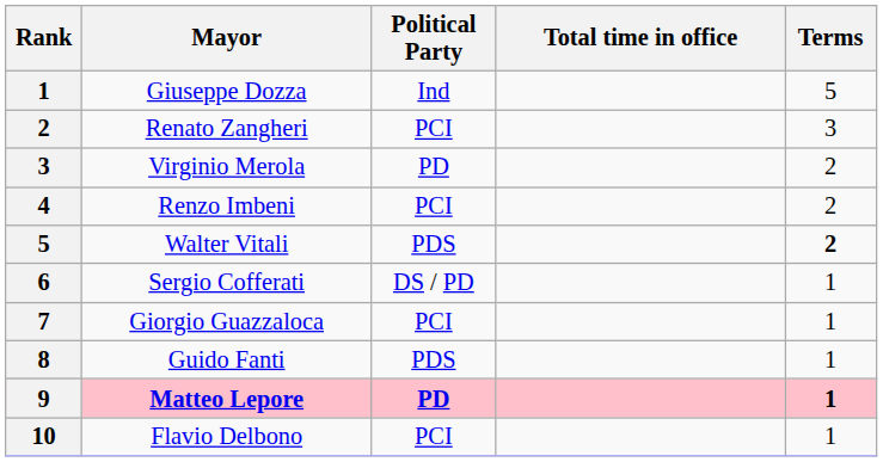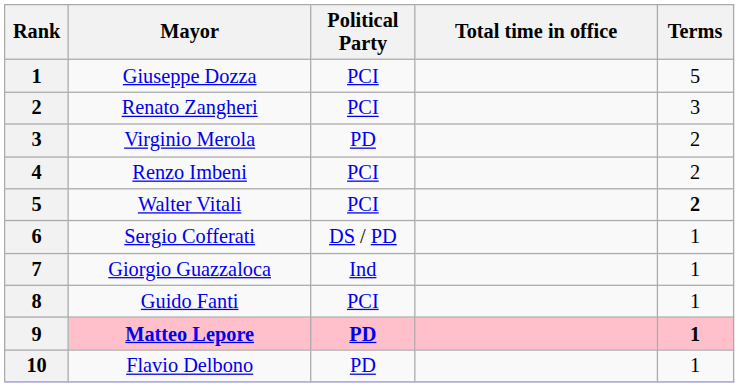Giuseppe Dozza | Political Party: Ind -> PCI
Walter Vitali | Political Party: PDS -> PCI
Giorgio Guazzaloca | Political Party: PCI -> Ind
Guido Fanti | Political Party: PDS -> PCI
Flavio Delbono | Political Party: PCI -> PD
